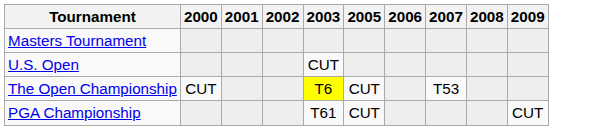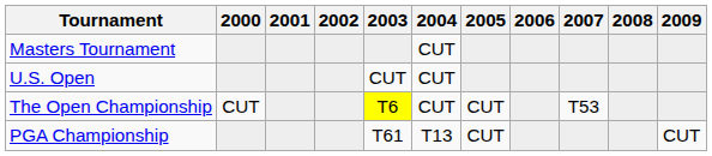+ column: 2004 | CUT | CUT | CUT | T13
